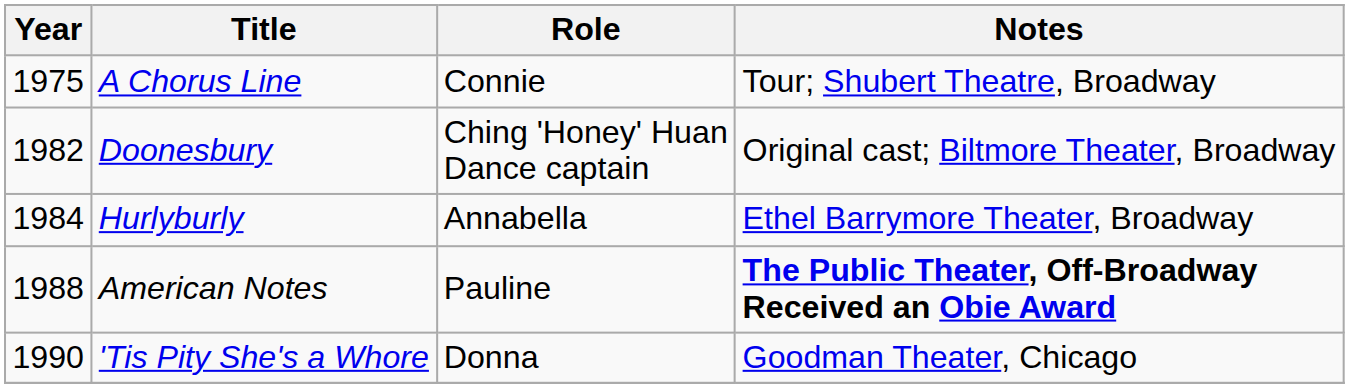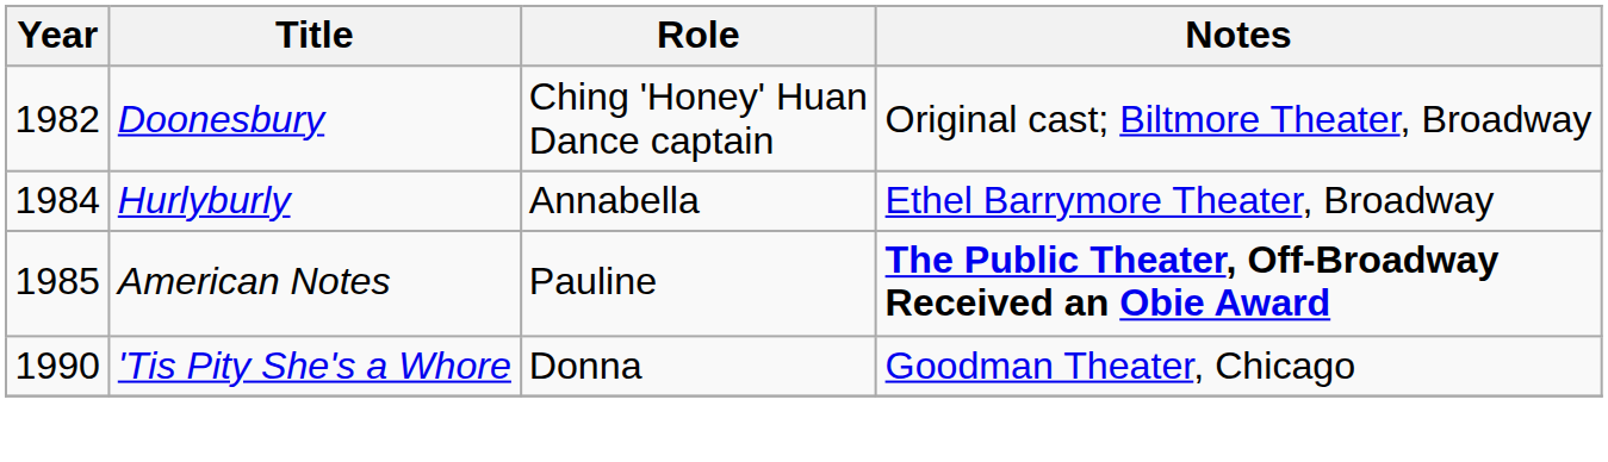- row: 1975 | A Chorus Line | Connie | Tour; Shubert Theatre, Broadway
American Notes | Year: 1988 -> 1985
